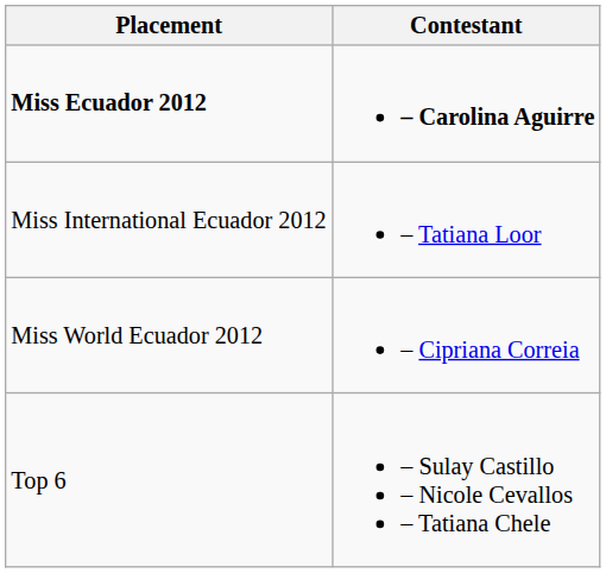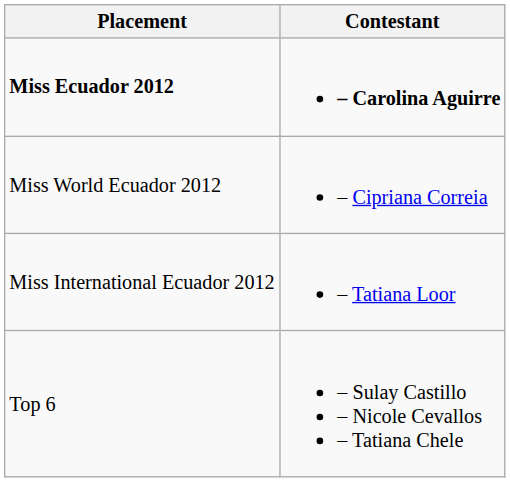rows swapped: Miss World Ecuador 2012 <-> Miss International Ecuador 2012
